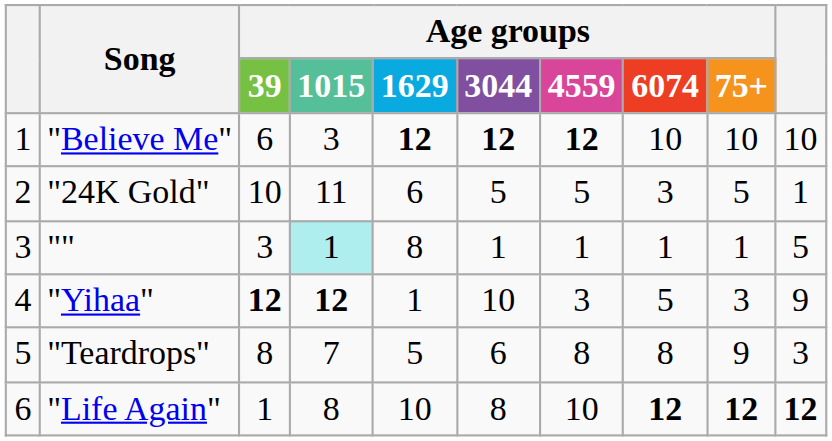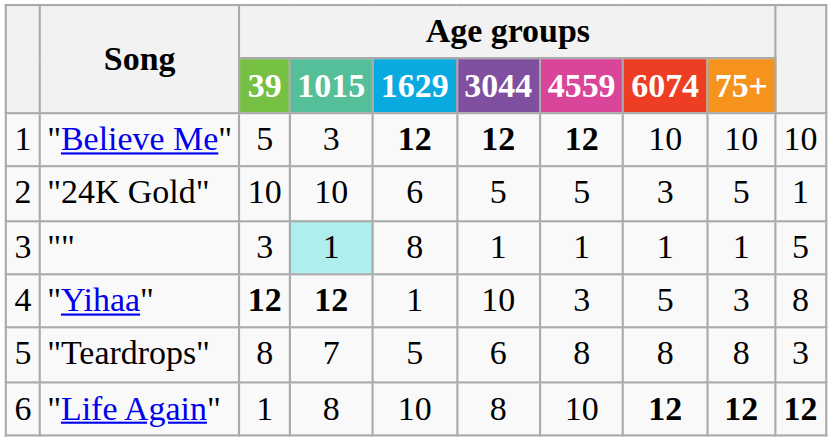"Believe Me" | Age groups / 39: 6 -> 5
"24K Gold" | Age groups / 1015: 11 -> 10
"Yihaa" | column 10: 9 -> 8
"Teardrops" | Age groups / 75+: 9 -> 8
